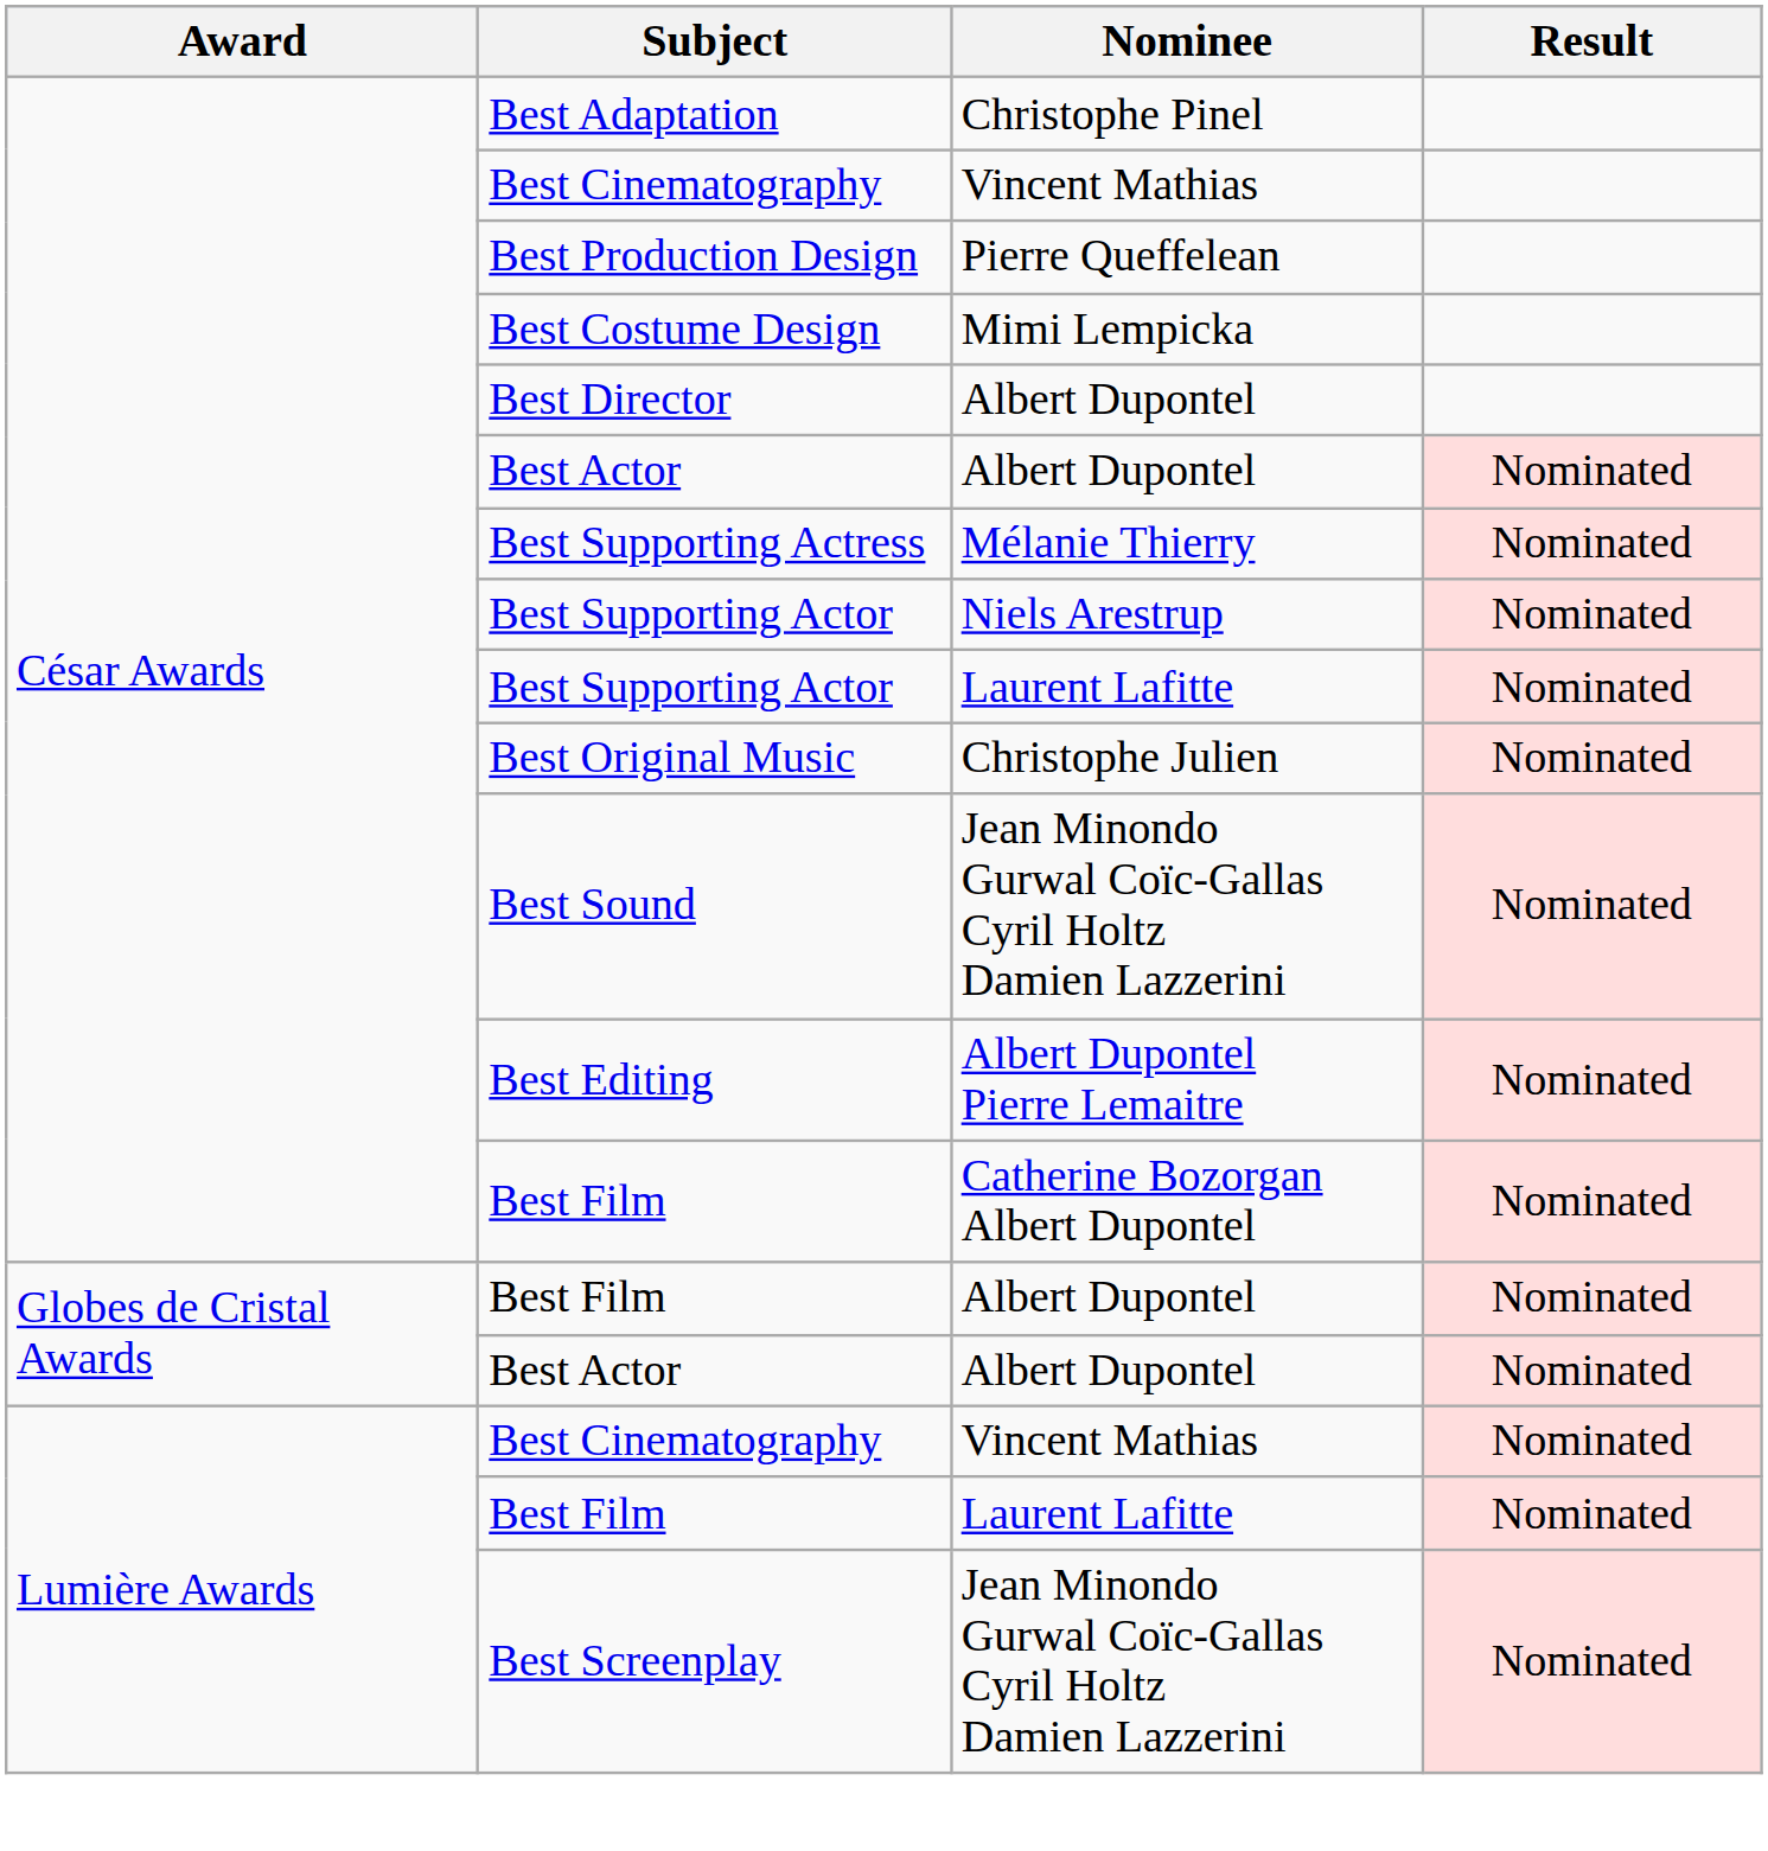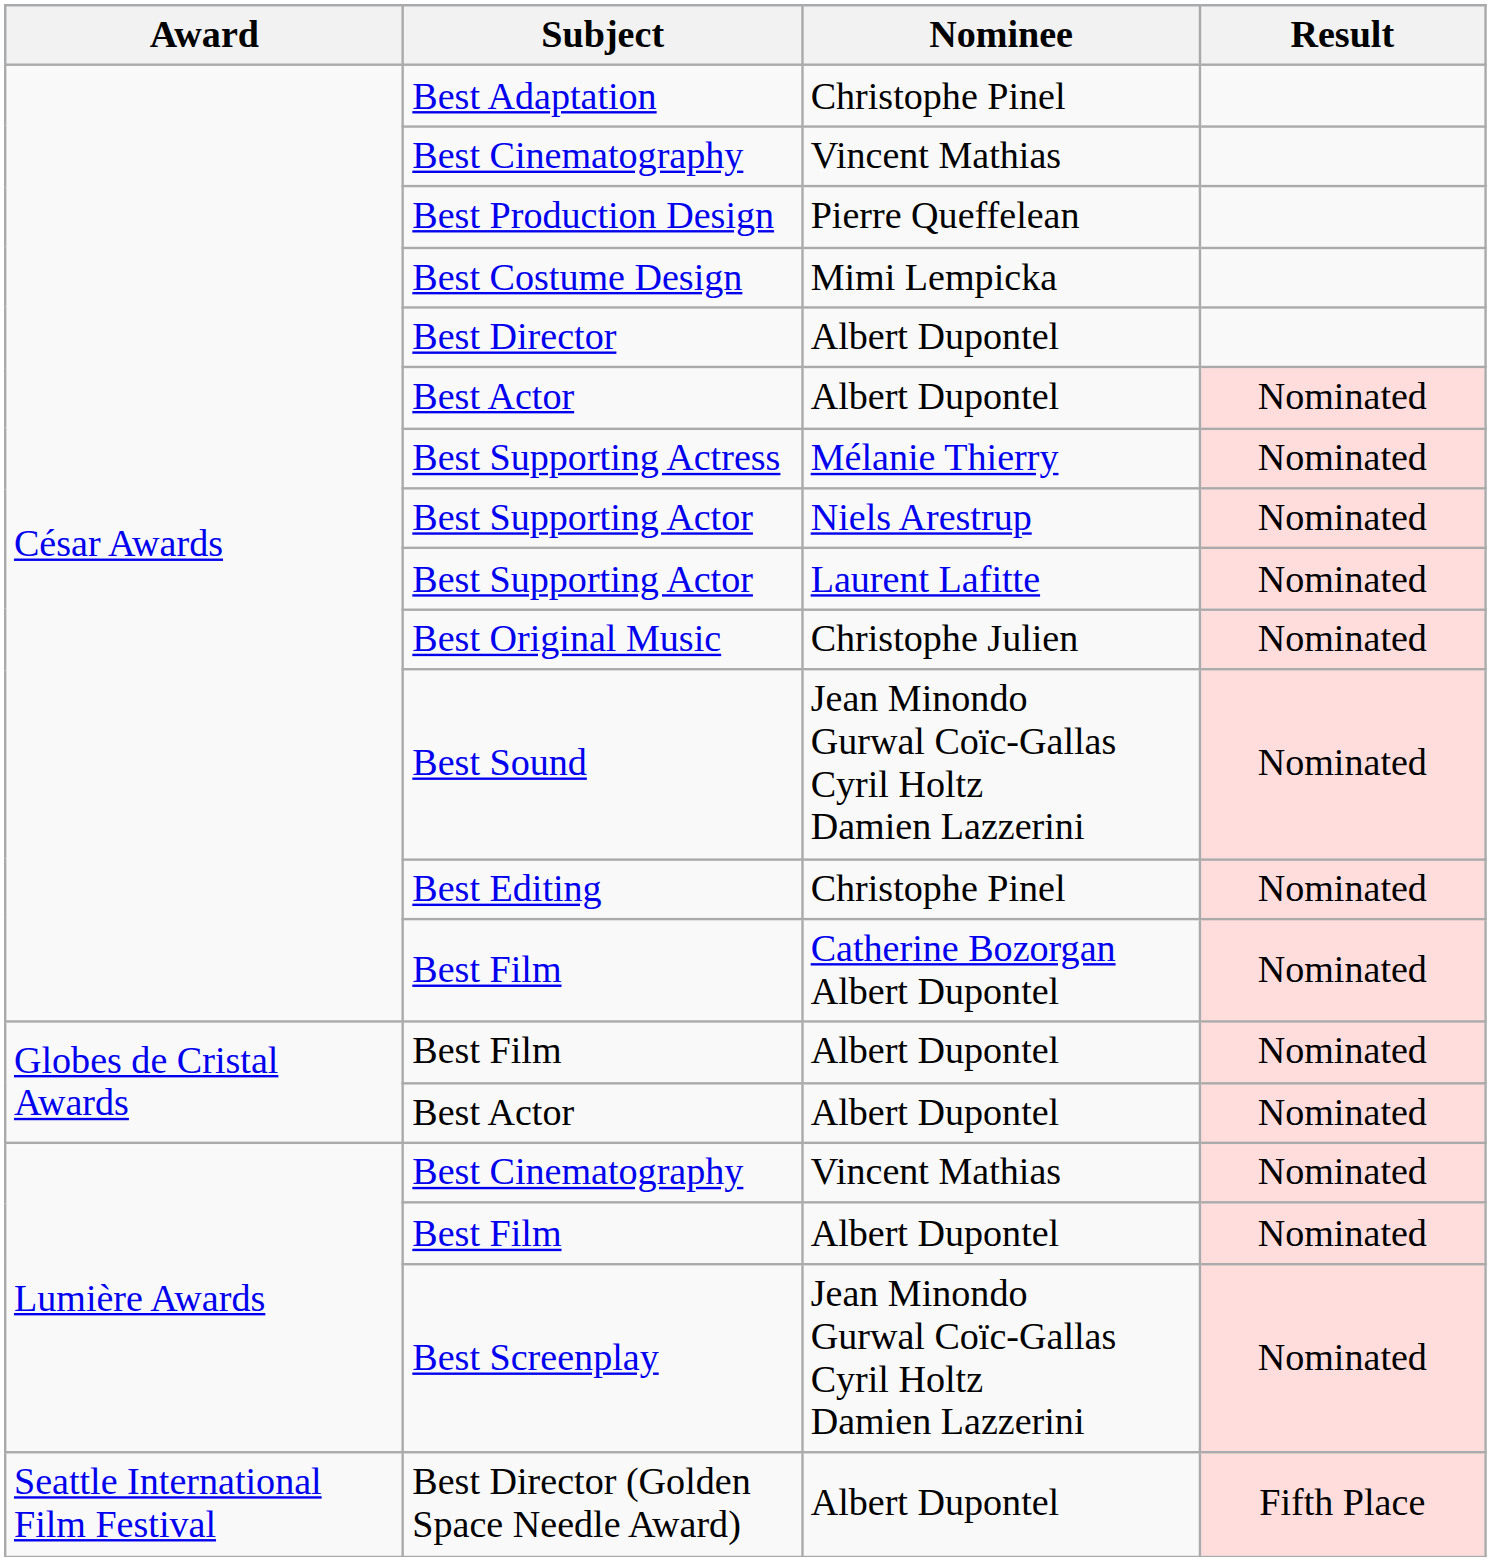Best Editing | Nominee: Albert Dupontel Pierre Lemaitre -> Christophe Pinel
Lumière Awards / Best Film | Nominee: Laurent Lafitte -> Albert Dupontel
+ row: Seattle International Film Festival | Best Director (Golden Space Needle Award) | Albert Dupontel | Fifth Place
